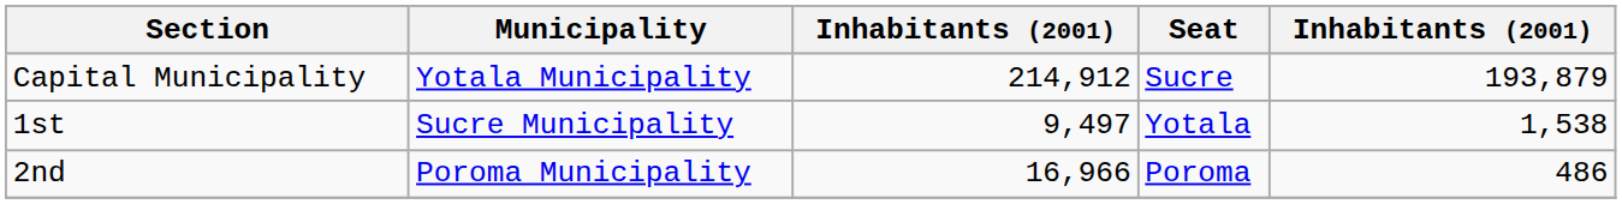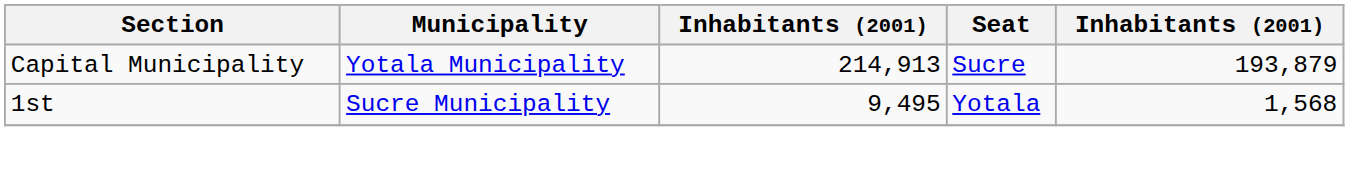Capital Municipality | column 3: 214,912 -> 214,913
1st | column 3: 9,497 -> 9,495
1st | column 5: 1,538 -> 1,568
- row: 2nd | Poroma Municipality | 16,966 | Poroma | 486
